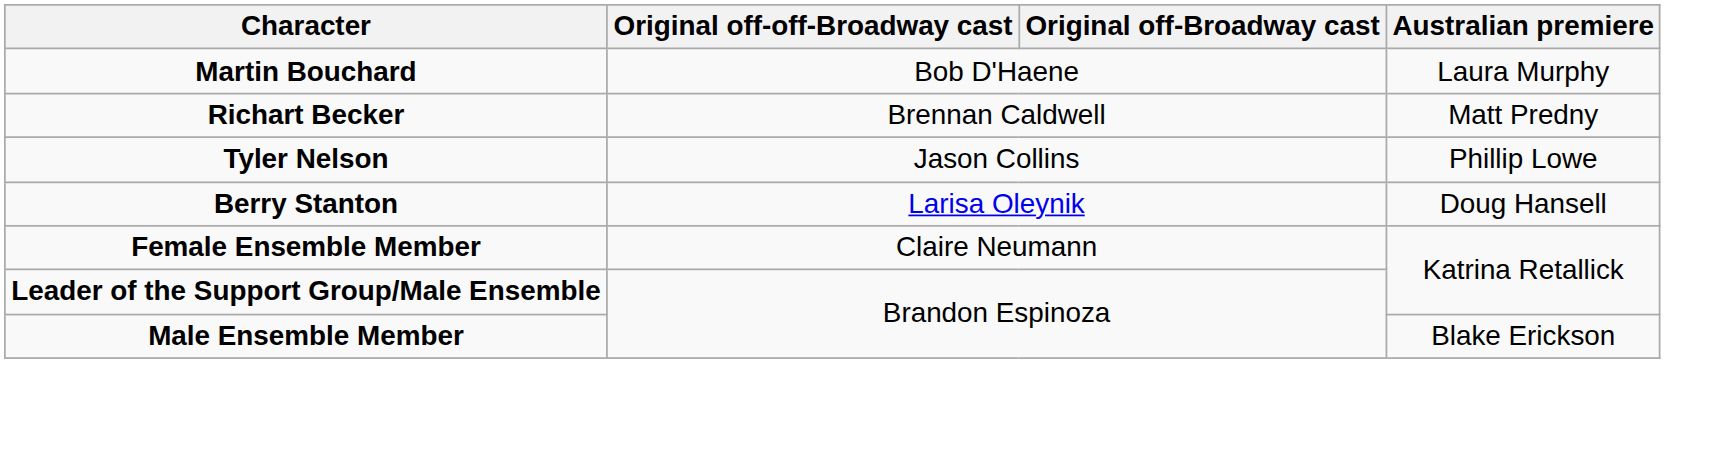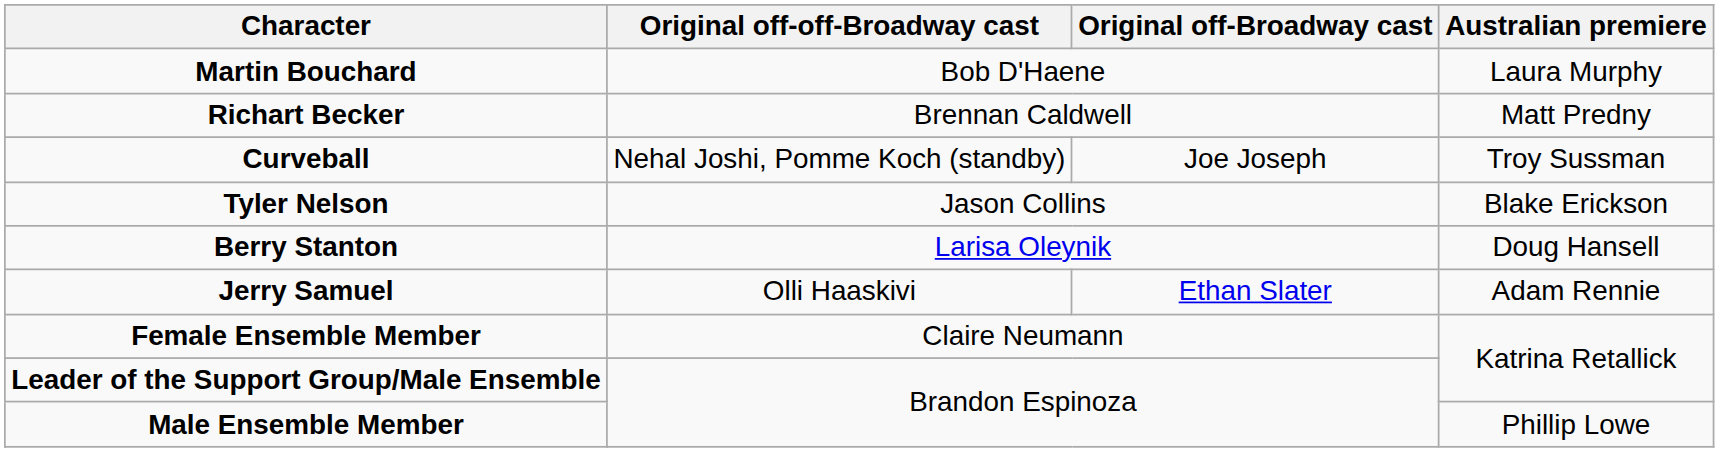+ row: Curveball | Nehal Joshi, Pomme Koch (standby) | Joe Joseph | Troy Sussman
Tyler Nelson | Australian premiere: Phillip Lowe -> Blake Erickson
+ row: Jerry Samuel | Olli Haaskivi | Ethan Slater | Adam Rennie
Male Ensemble Member | Australian premiere: Blake Erickson -> Phillip Lowe
